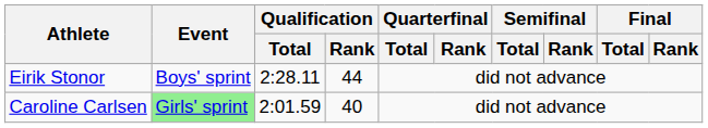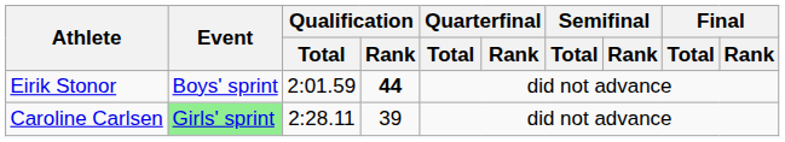Eirik Stonor | Qualification / Total: 2:28.11 -> 2:01.59
Eirik Stonor | Qualification / Rank: normal -> bold
Caroline Carlsen | Qualification / Total: 2:01.59 -> 2:28.11
Caroline Carlsen | Qualification / Rank: 40 -> 39
